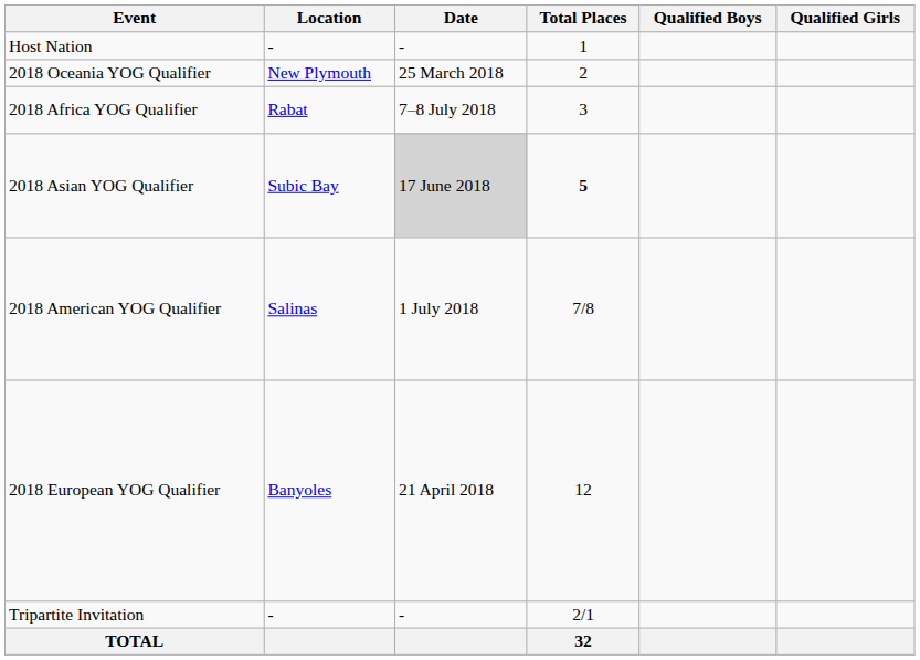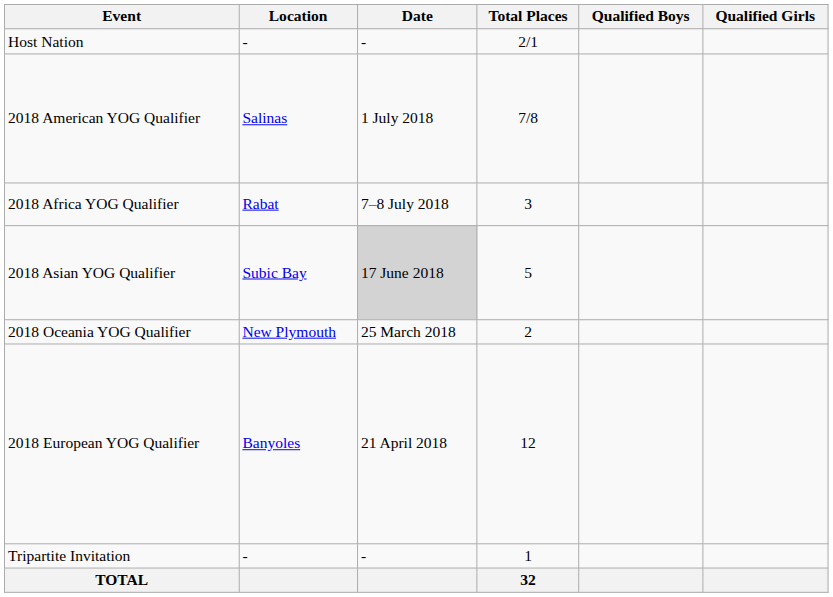Host Nation | Total Places: 1 -> 2/1
rows swapped: 2018 Oceania YOG Qualifier <-> 2018 American YOG Qualifier
2018 Asian YOG Qualifier | Total Places: bold -> normal
Tripartite Invitation | Total Places: 2/1 -> 1
